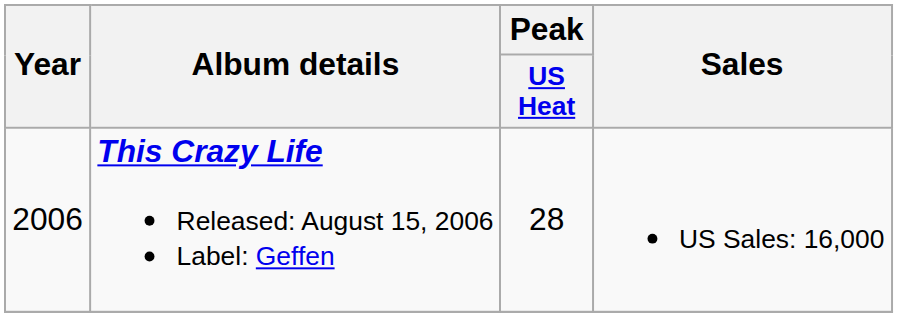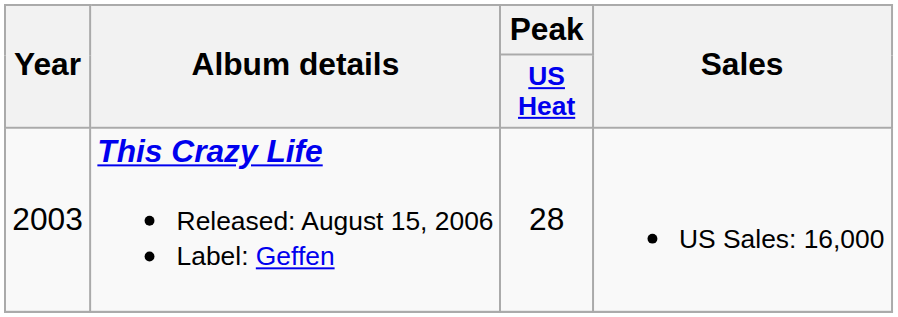This Crazy Life Released: August 15, 2006 Label: Geffen | Year: 2006 -> 2003
